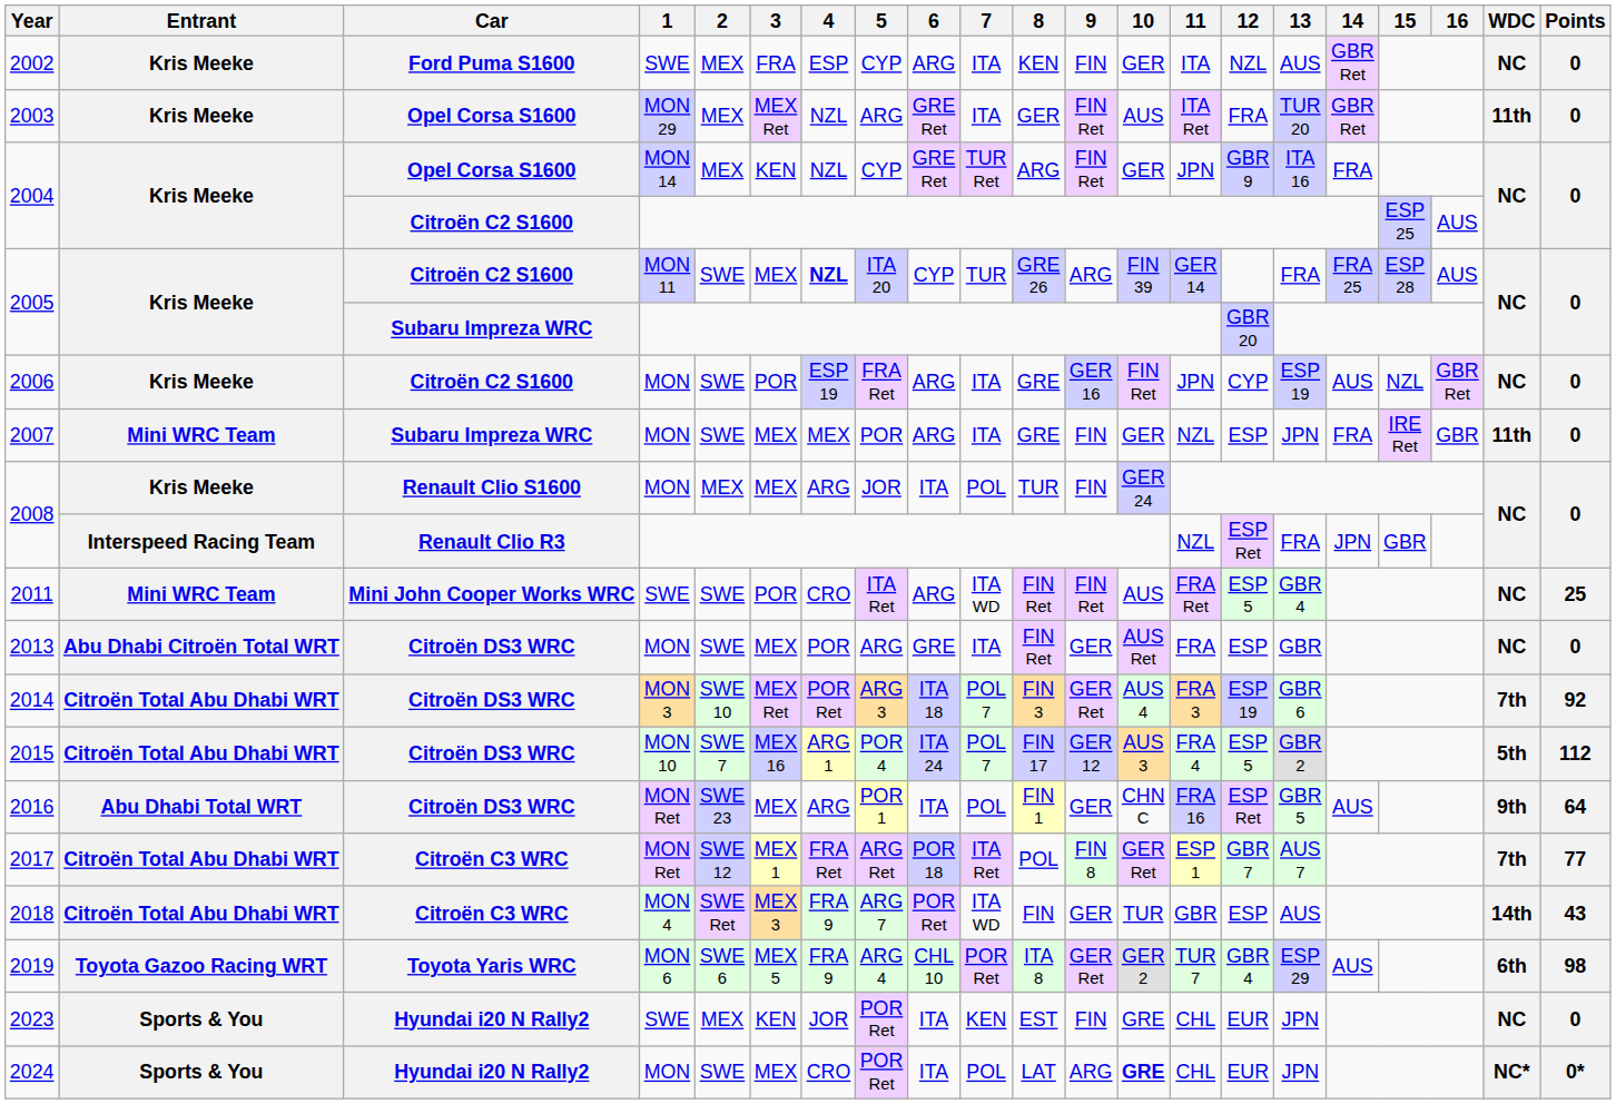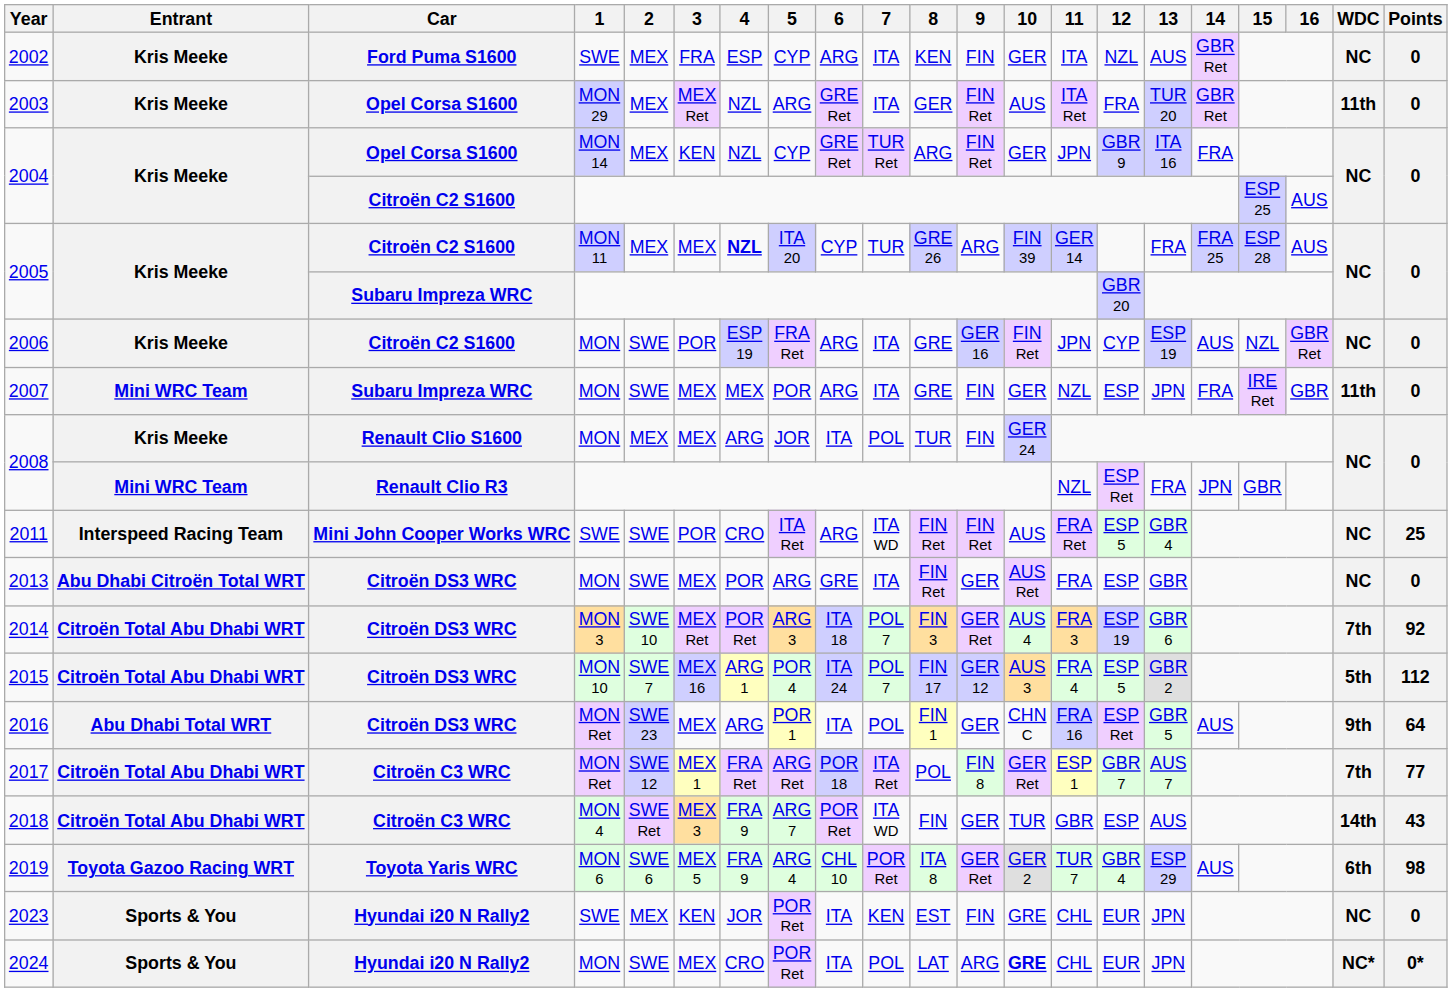2005 / Citroën C2 S1600 | 2: SWE -> MEX
2008 / Renault Clio R3 | Entrant: Interspeed Racing Team -> Mini WRC Team
2011 | Entrant: Mini WRC Team -> Interspeed Racing Team
